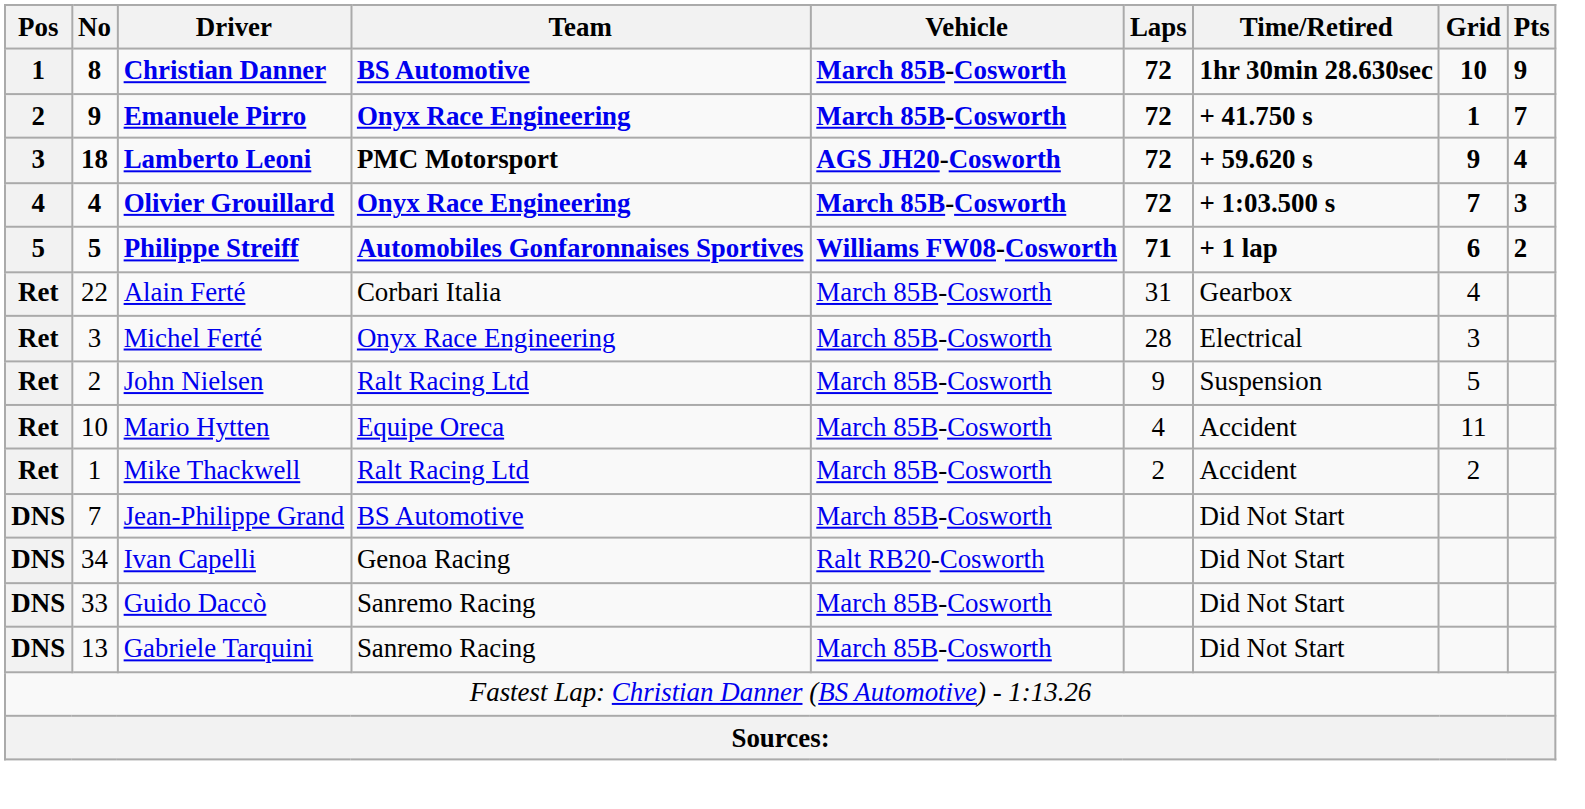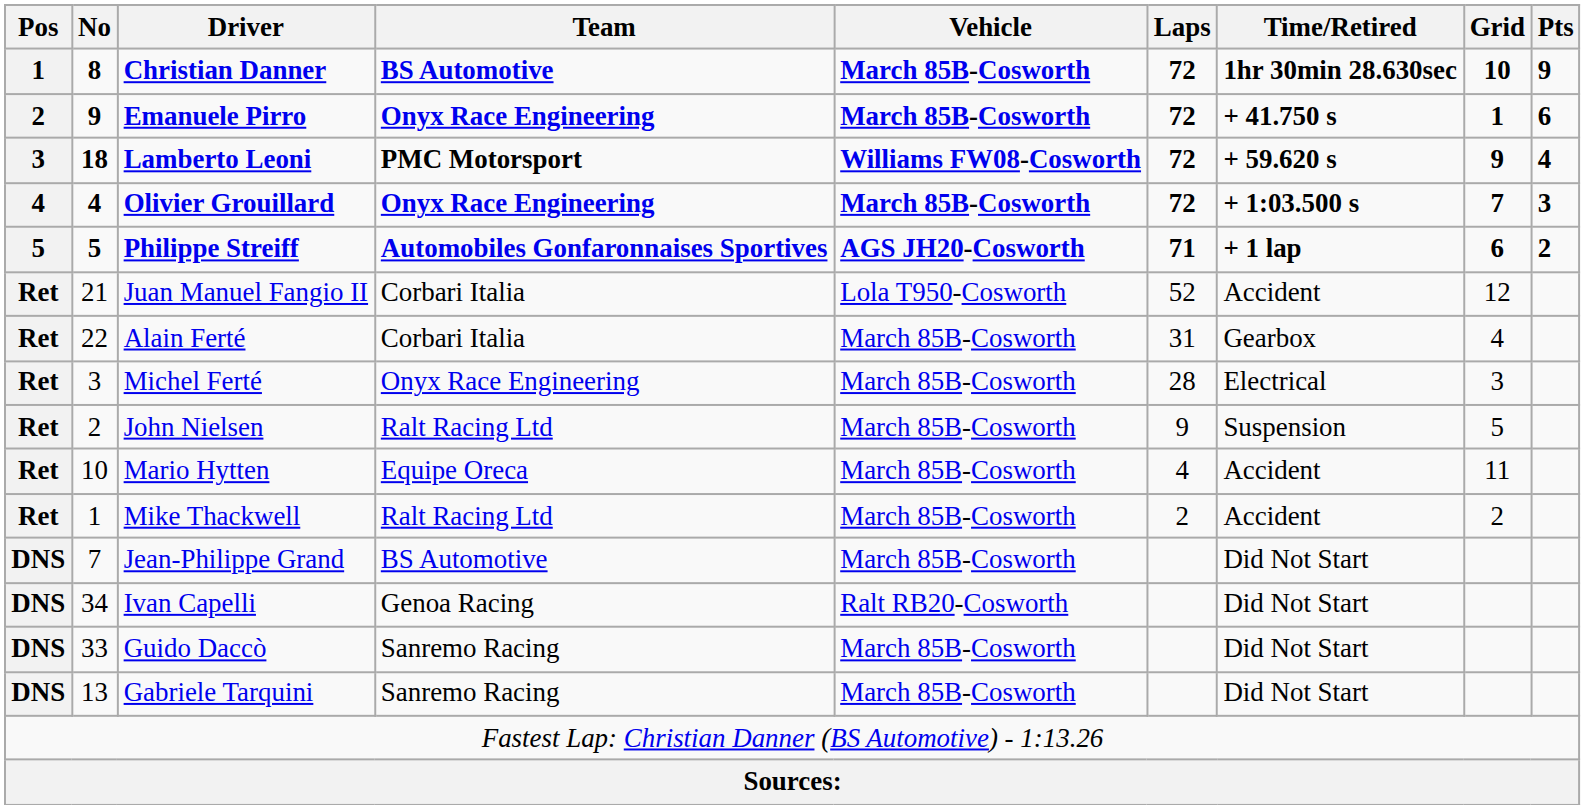Emanuele Pirro | Pts: 7 -> 6
Lamberto Leoni | Vehicle: AGS JH20-Cosworth -> Williams FW08-Cosworth
Philippe Streiff | Vehicle: Williams FW08-Cosworth -> AGS JH20-Cosworth
+ row: Ret | 21 | Juan Manuel Fangio II | Corbari Italia | Lola T950-Cosworth | 52 | Accident | 12
